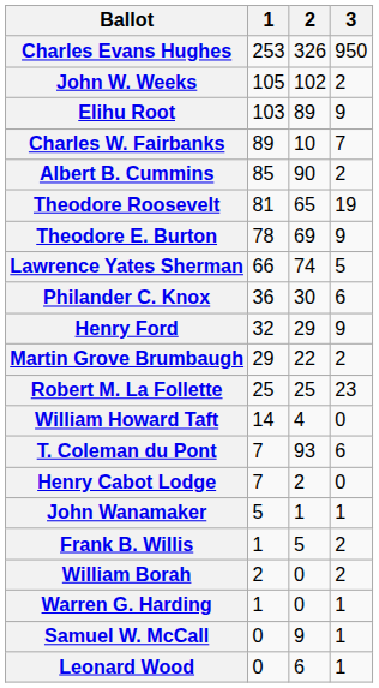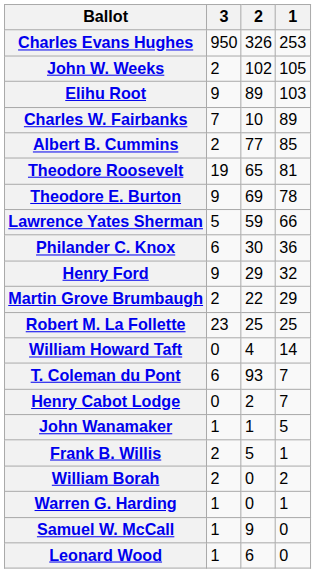columns swapped: 1 <-> 3
Albert B. Cummins | 2: 90 -> 77
Lawrence Yates Sherman | 2: 74 -> 59
